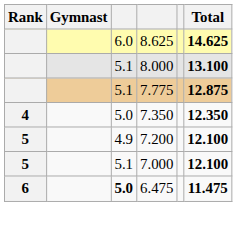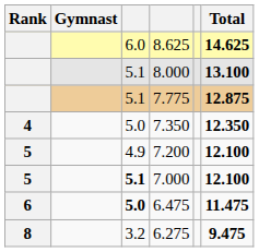7.000 | column 3: normal -> bold
+ row: 8 | 3.2 | 6.275 | 9.475
